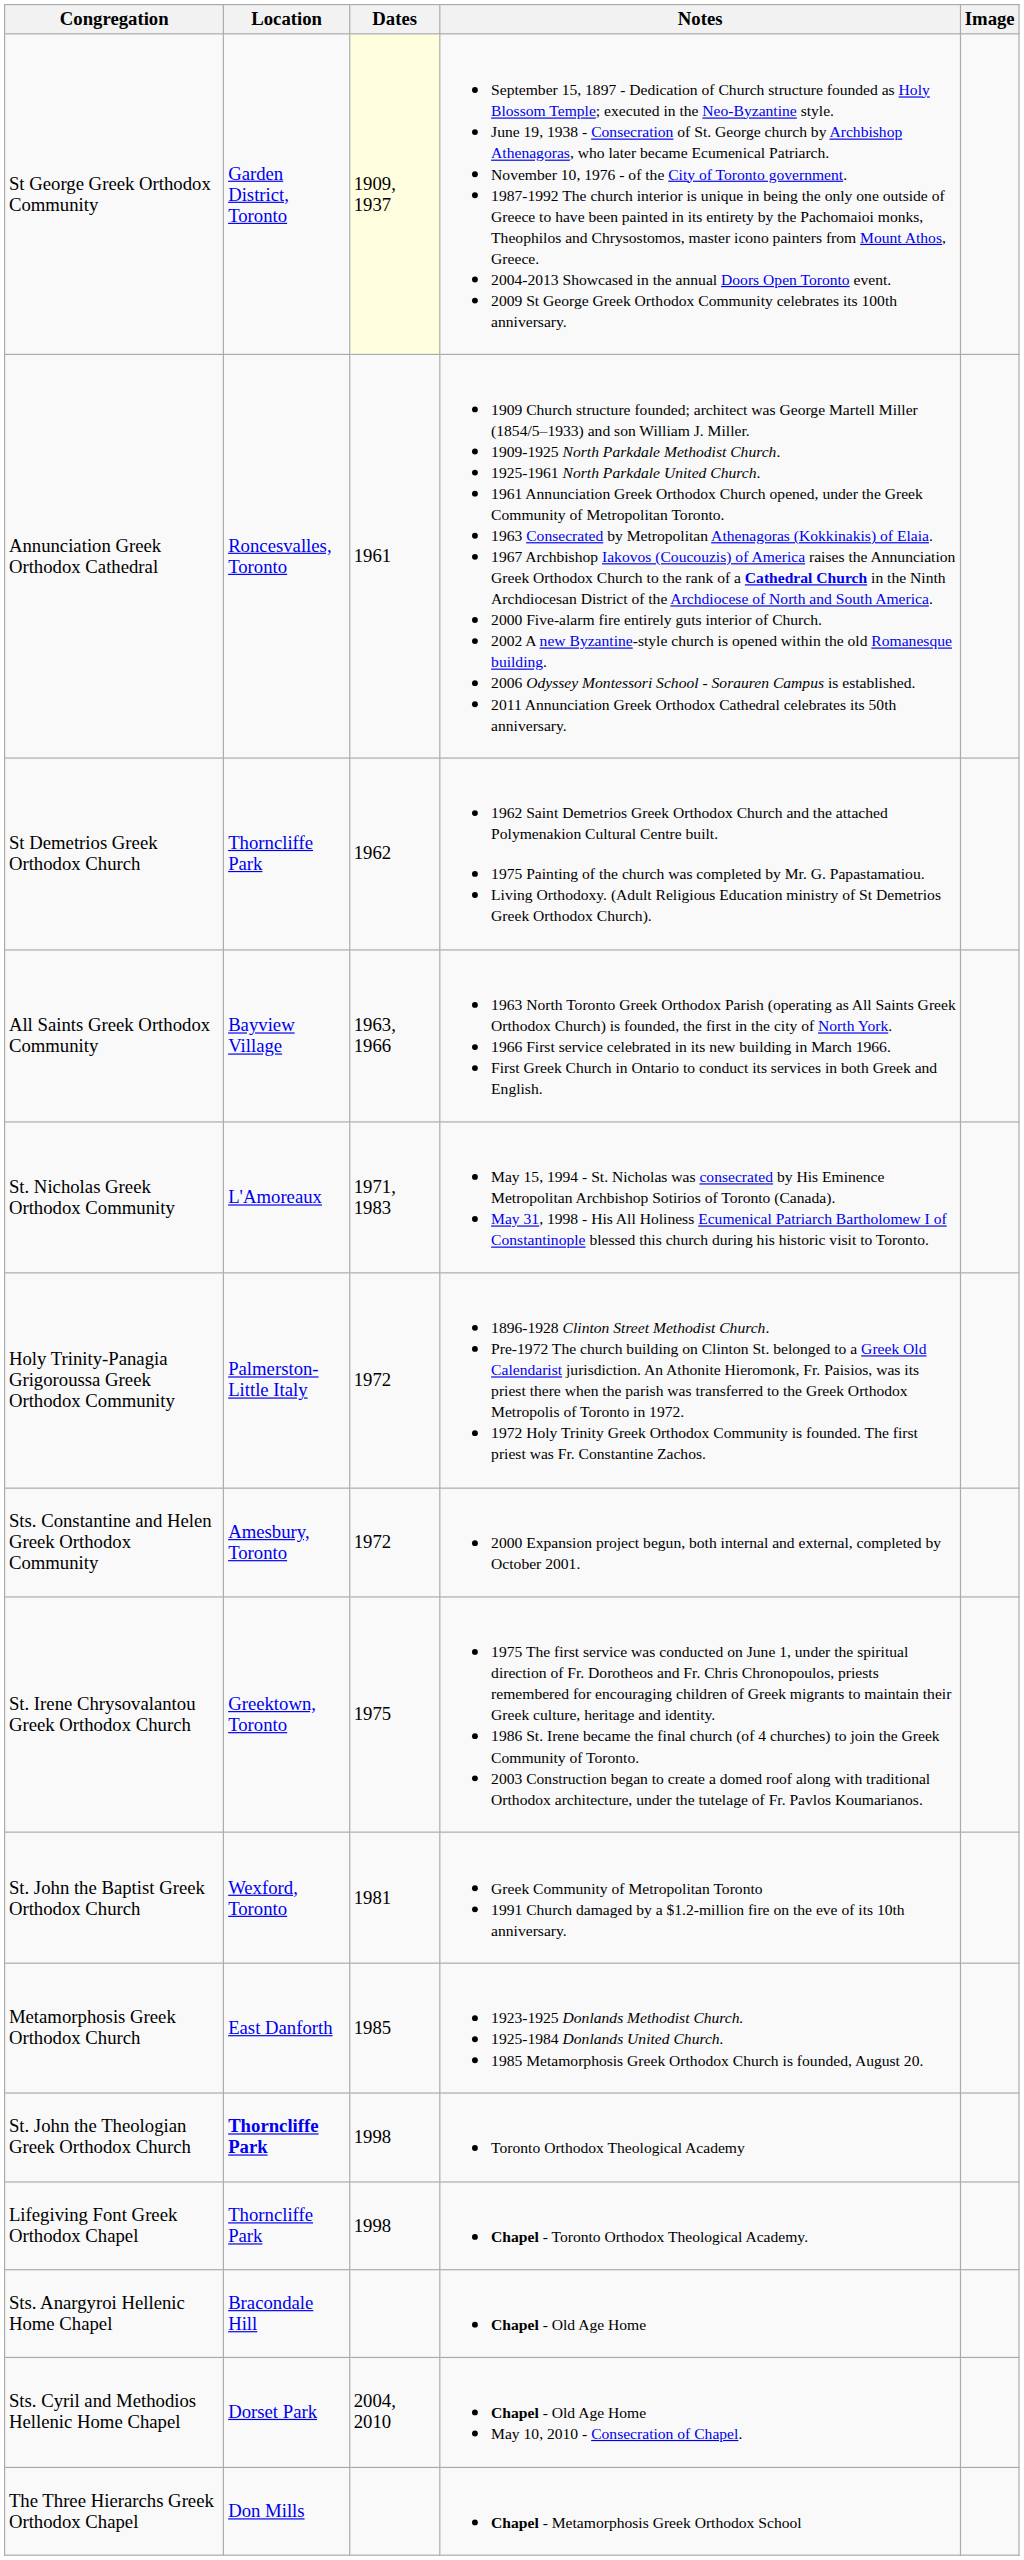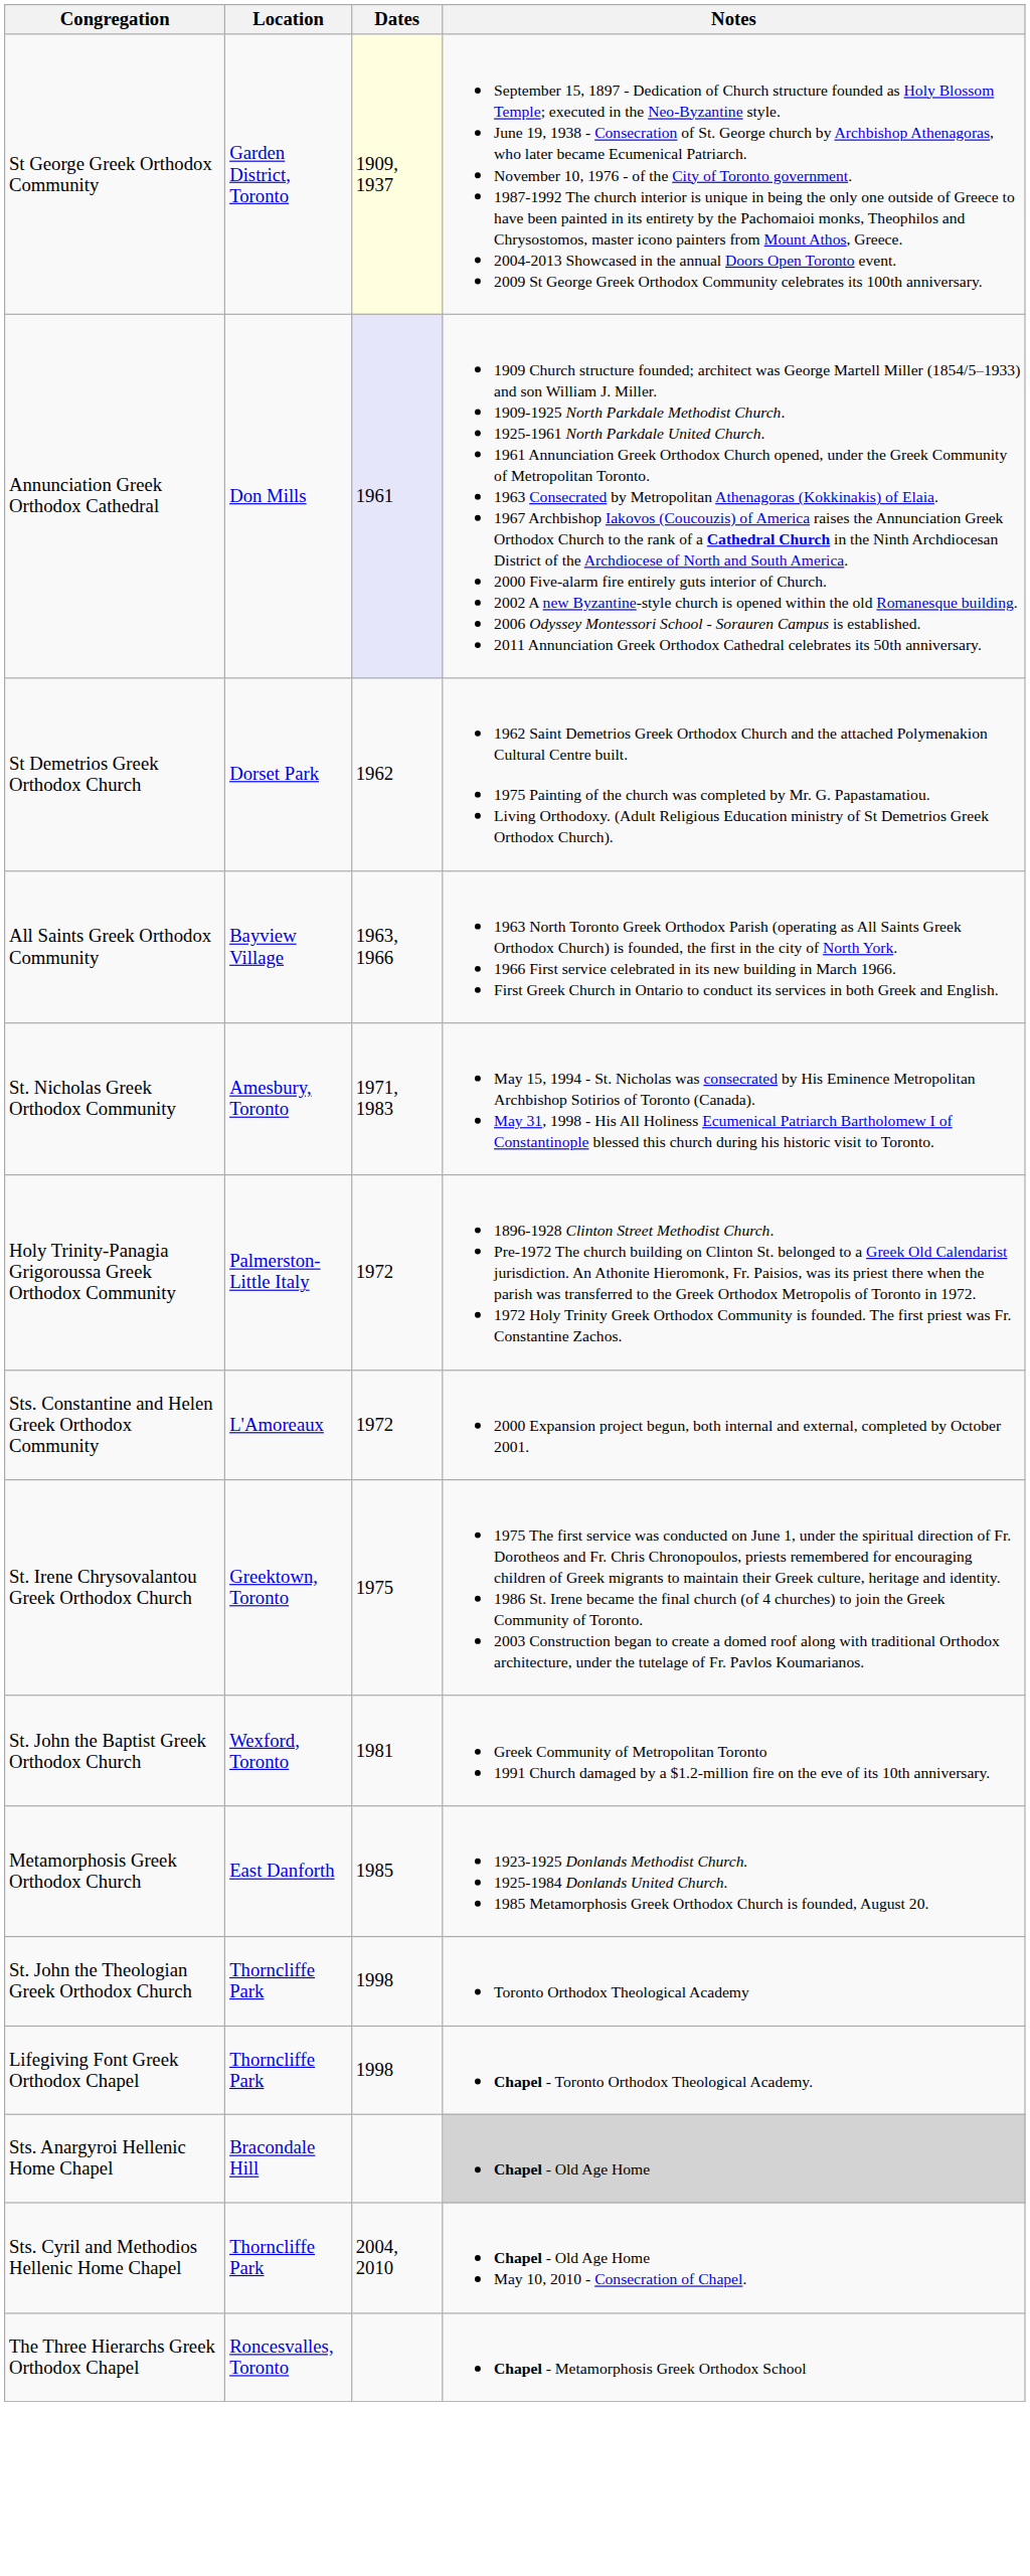- column: Image
Annunciation Greek Orthodox Cathedral | Location: Roncesvalles, Toronto -> Don Mills
Annunciation Greek Orthodox Cathedral | Dates: no background -> lavender background
St Demetrios Greek Orthodox Church | Location: Thorncliffe Park -> Dorset Park
St. Nicholas Greek Orthodox Community | Location: L'Amoreaux -> Amesbury, Toronto
Sts. Constantine and Helen Greek Orthodox Community | Location: Amesbury, Toronto -> L'Amoreaux
St. John the Theologian Greek Orthodox Church | Location: bold -> normal
Sts. Anargyroi Hellenic Home Chapel | Notes: no background -> lightgrey background
Sts. Cyril and Methodios Hellenic Home Chapel | Location: Dorset Park -> Thorncliffe Park
The Three Hierarchs Greek Orthodox Chapel | Location: Don Mills -> Roncesvalles, Toronto
